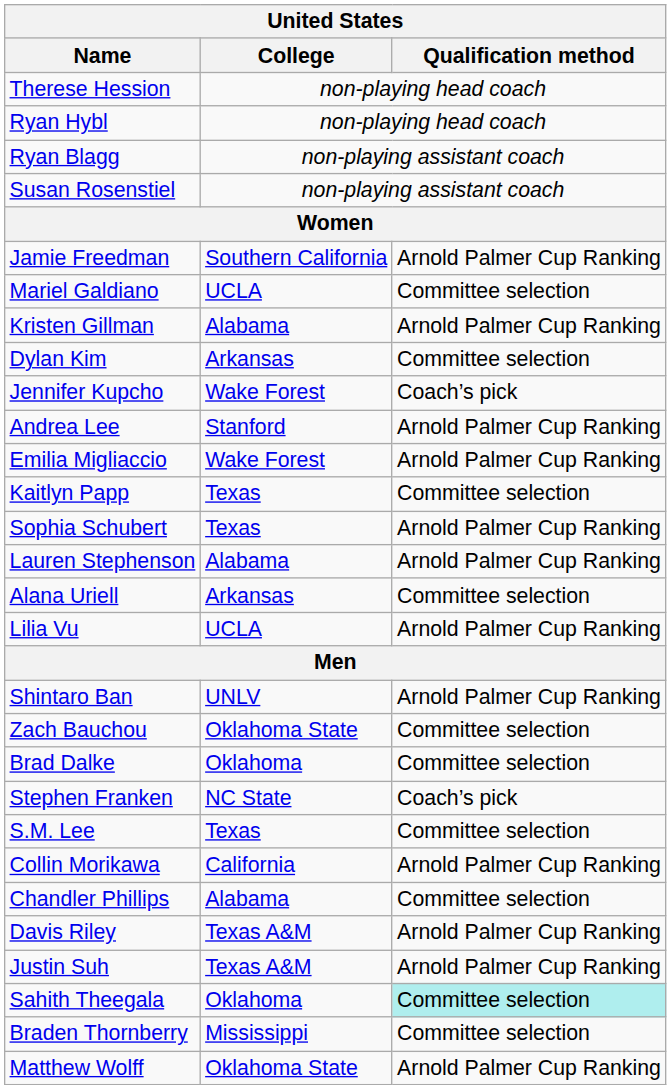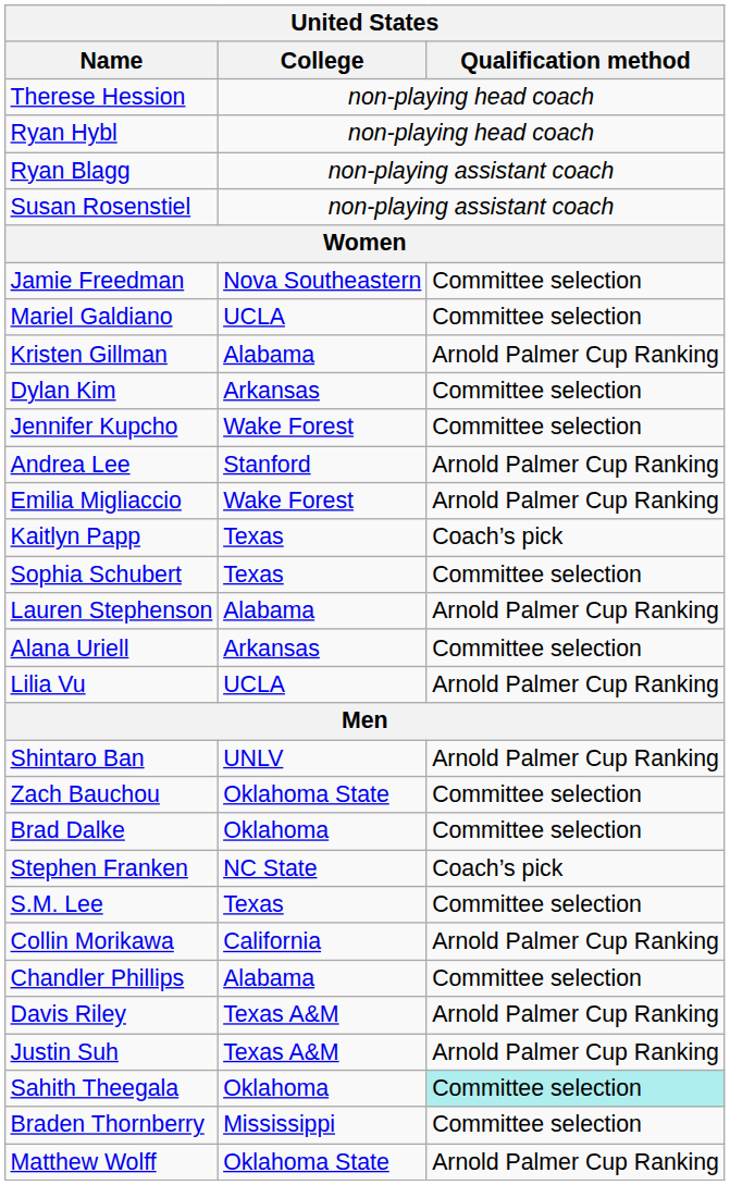Jamie Freedman | United States / College: Southern California -> Nova Southeastern
Jamie Freedman | United States / Qualification method: Arnold Palmer Cup Ranking -> Committee selection
Jennifer Kupcho | United States / Qualification method: Coach’s pick -> Committee selection
Kaitlyn Papp | United States / Qualification method: Committee selection -> Coach’s pick
Sophia Schubert | United States / Qualification method: Arnold Palmer Cup Ranking -> Committee selection
